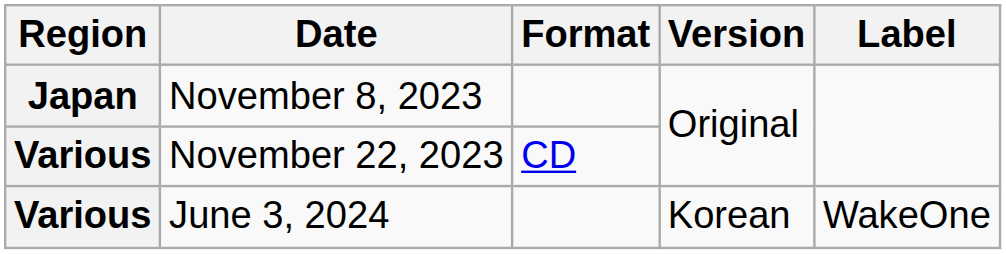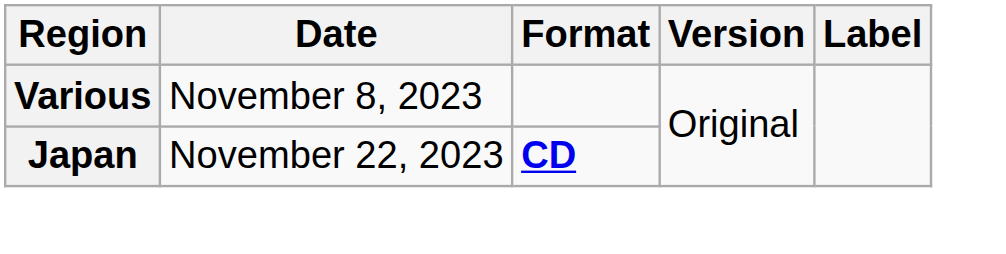November 8, 2023 | Region: Japan -> Various
November 22, 2023 | Region: Various -> Japan
November 22, 2023 | Format: normal -> bold
- row: Various | June 3, 2024 | Korean | WakeOne
